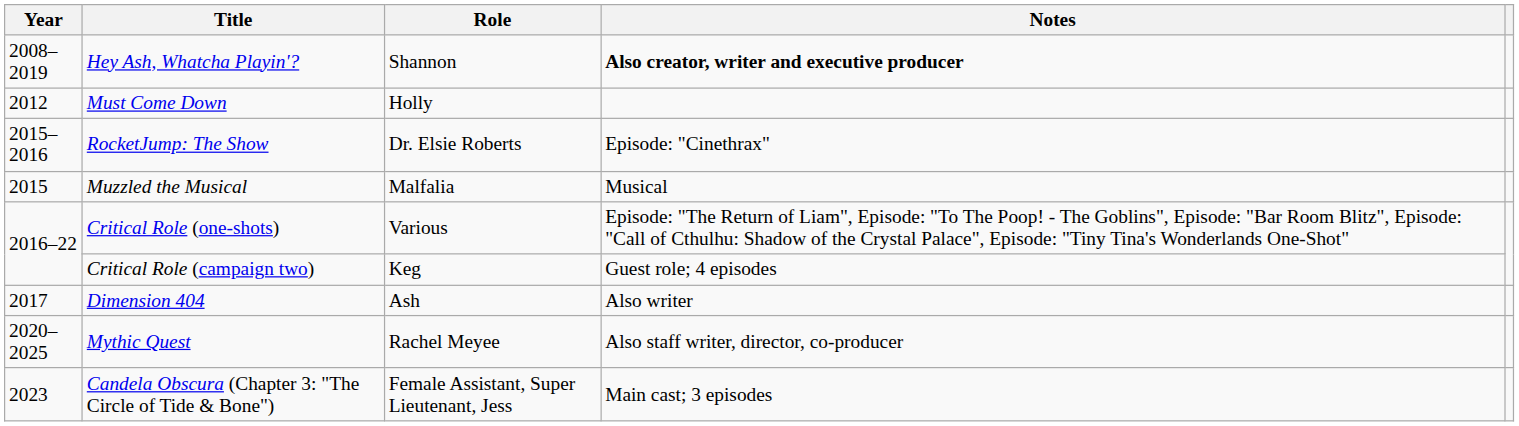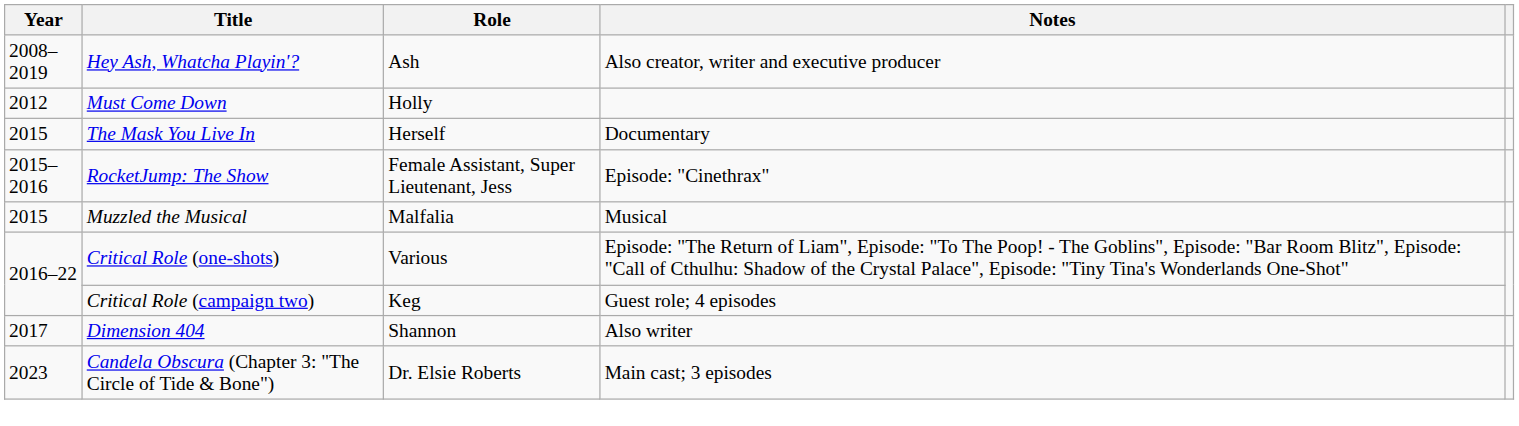Hey Ash, Whatcha Playin'? | Role: Shannon -> Ash
Hey Ash, Whatcha Playin'? | Notes: bold -> normal
+ row: 2015 | The Mask You Live In | Herself | Documentary
RocketJump: The Show | Role: Dr. Elsie Roberts -> Female Assistant, Super Lieutenant, Jess
Dimension 404 | Role: Ash -> Shannon
- row: 2020–2025 | Mythic Quest | Rachel Meyee | Also staff writer, director, co-producer
Candela Obscura (Chapter 3: "The Circle of Tide & Bone") | Role: Female Assistant, Super Lieutenant, Jess -> Dr. Elsie Roberts
